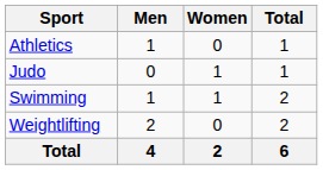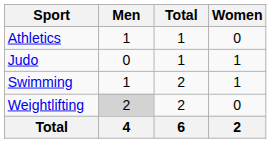columns swapped: Women <-> Total
Weightlifting | Men: no background -> lightgrey background
